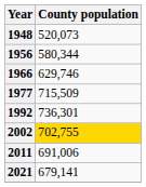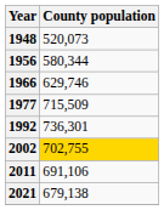2011 | County population: 691,006 -> 691,106
2021 | County population: 679,141 -> 679,138
